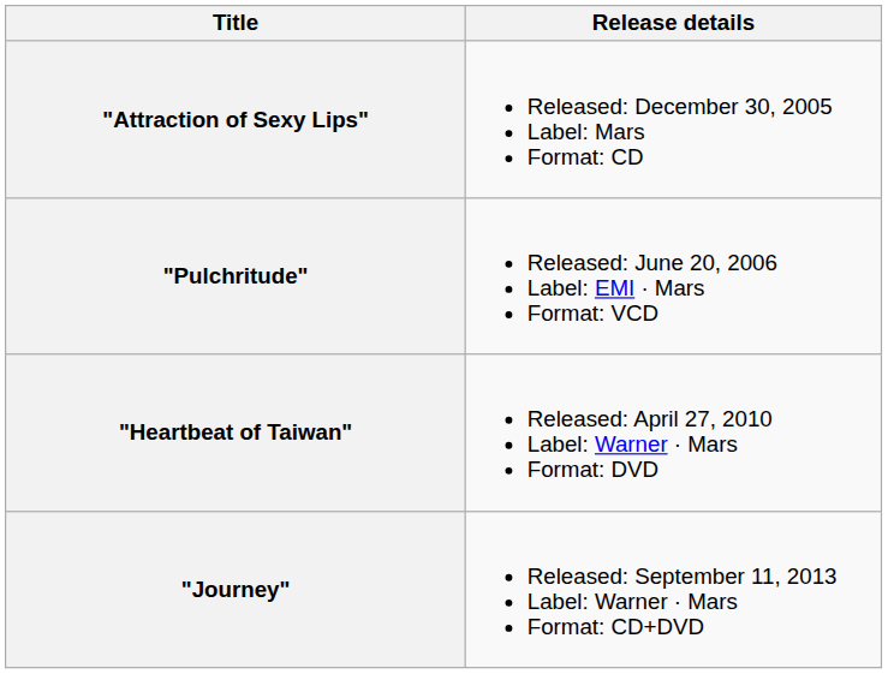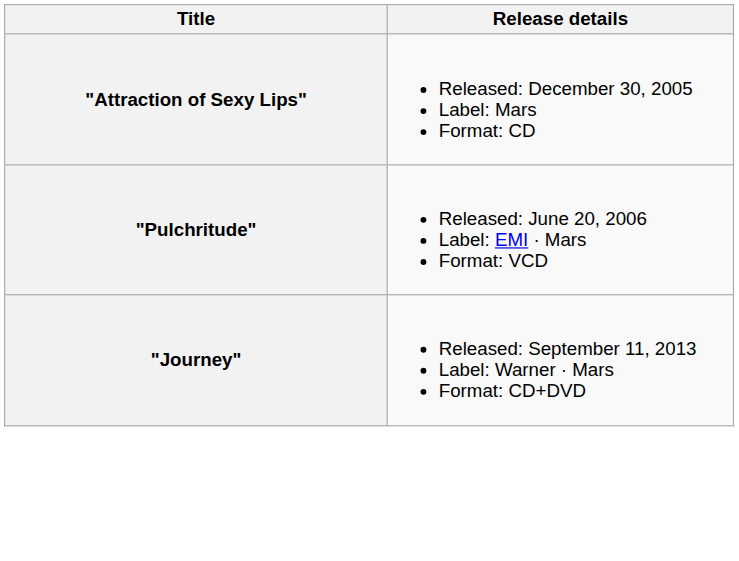- row: "Heartbeat of Taiwan" | Released: April 27, 2010 Label: Warner · Mars Format: DVD
